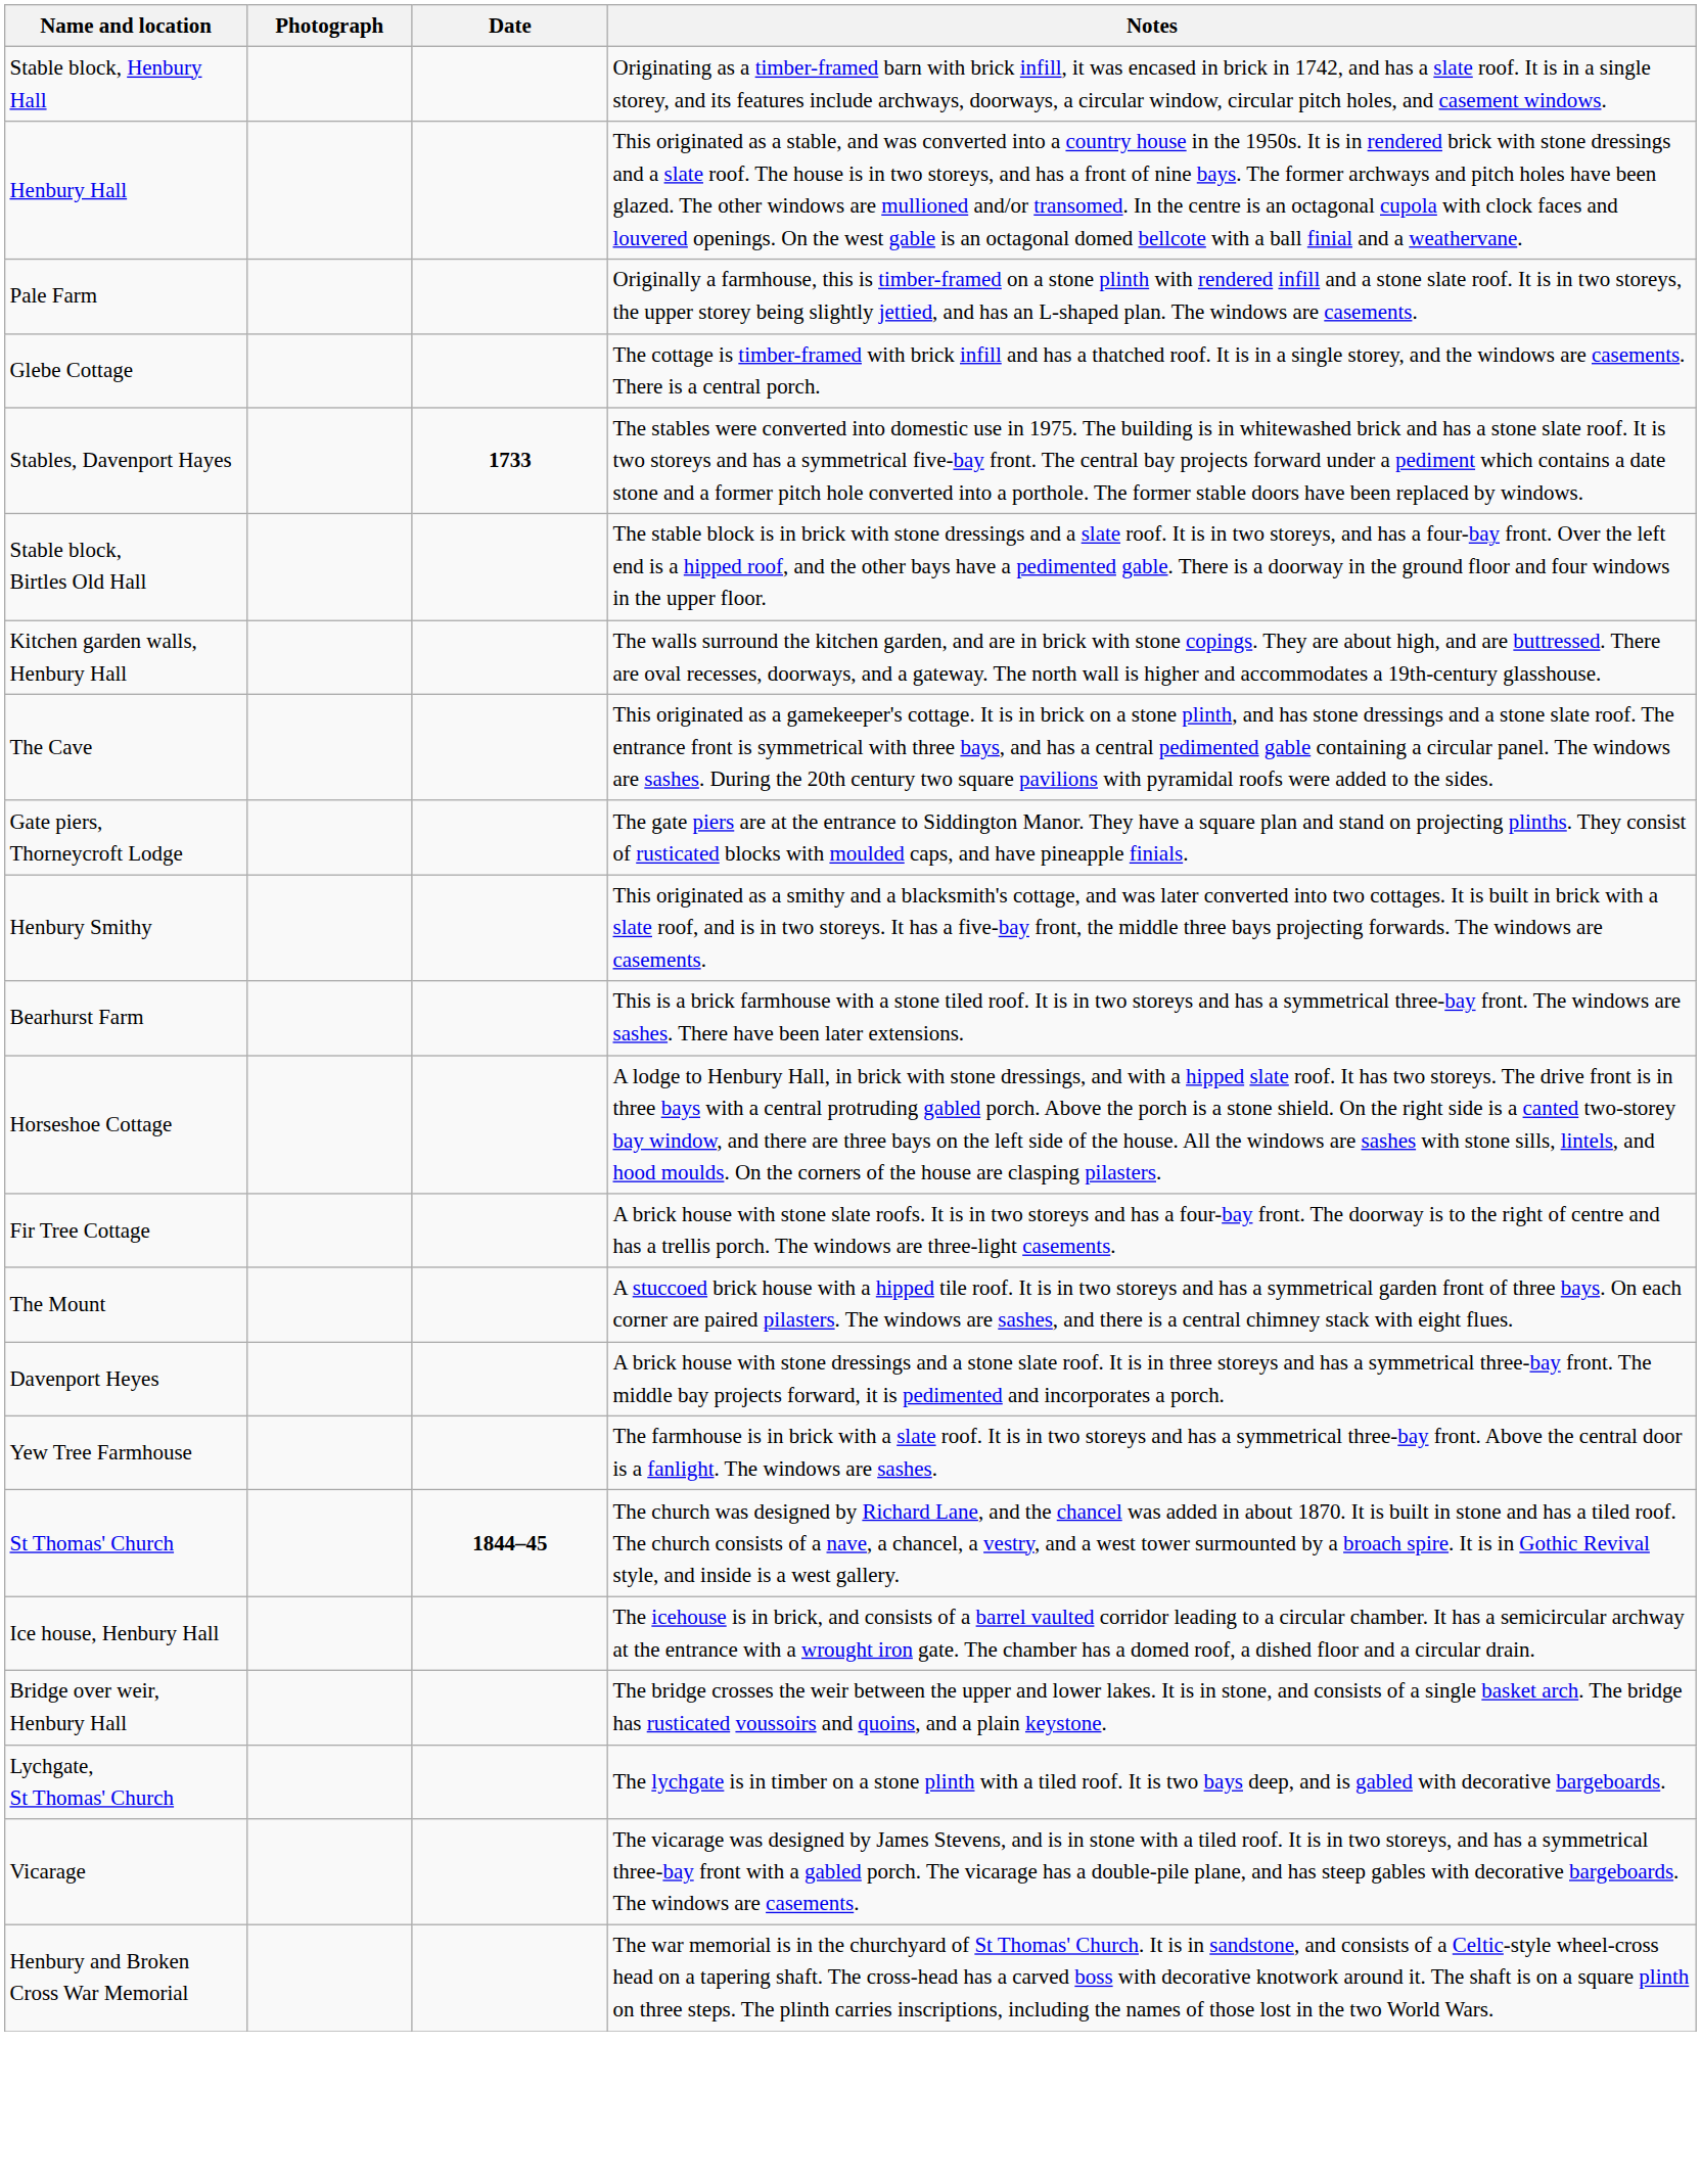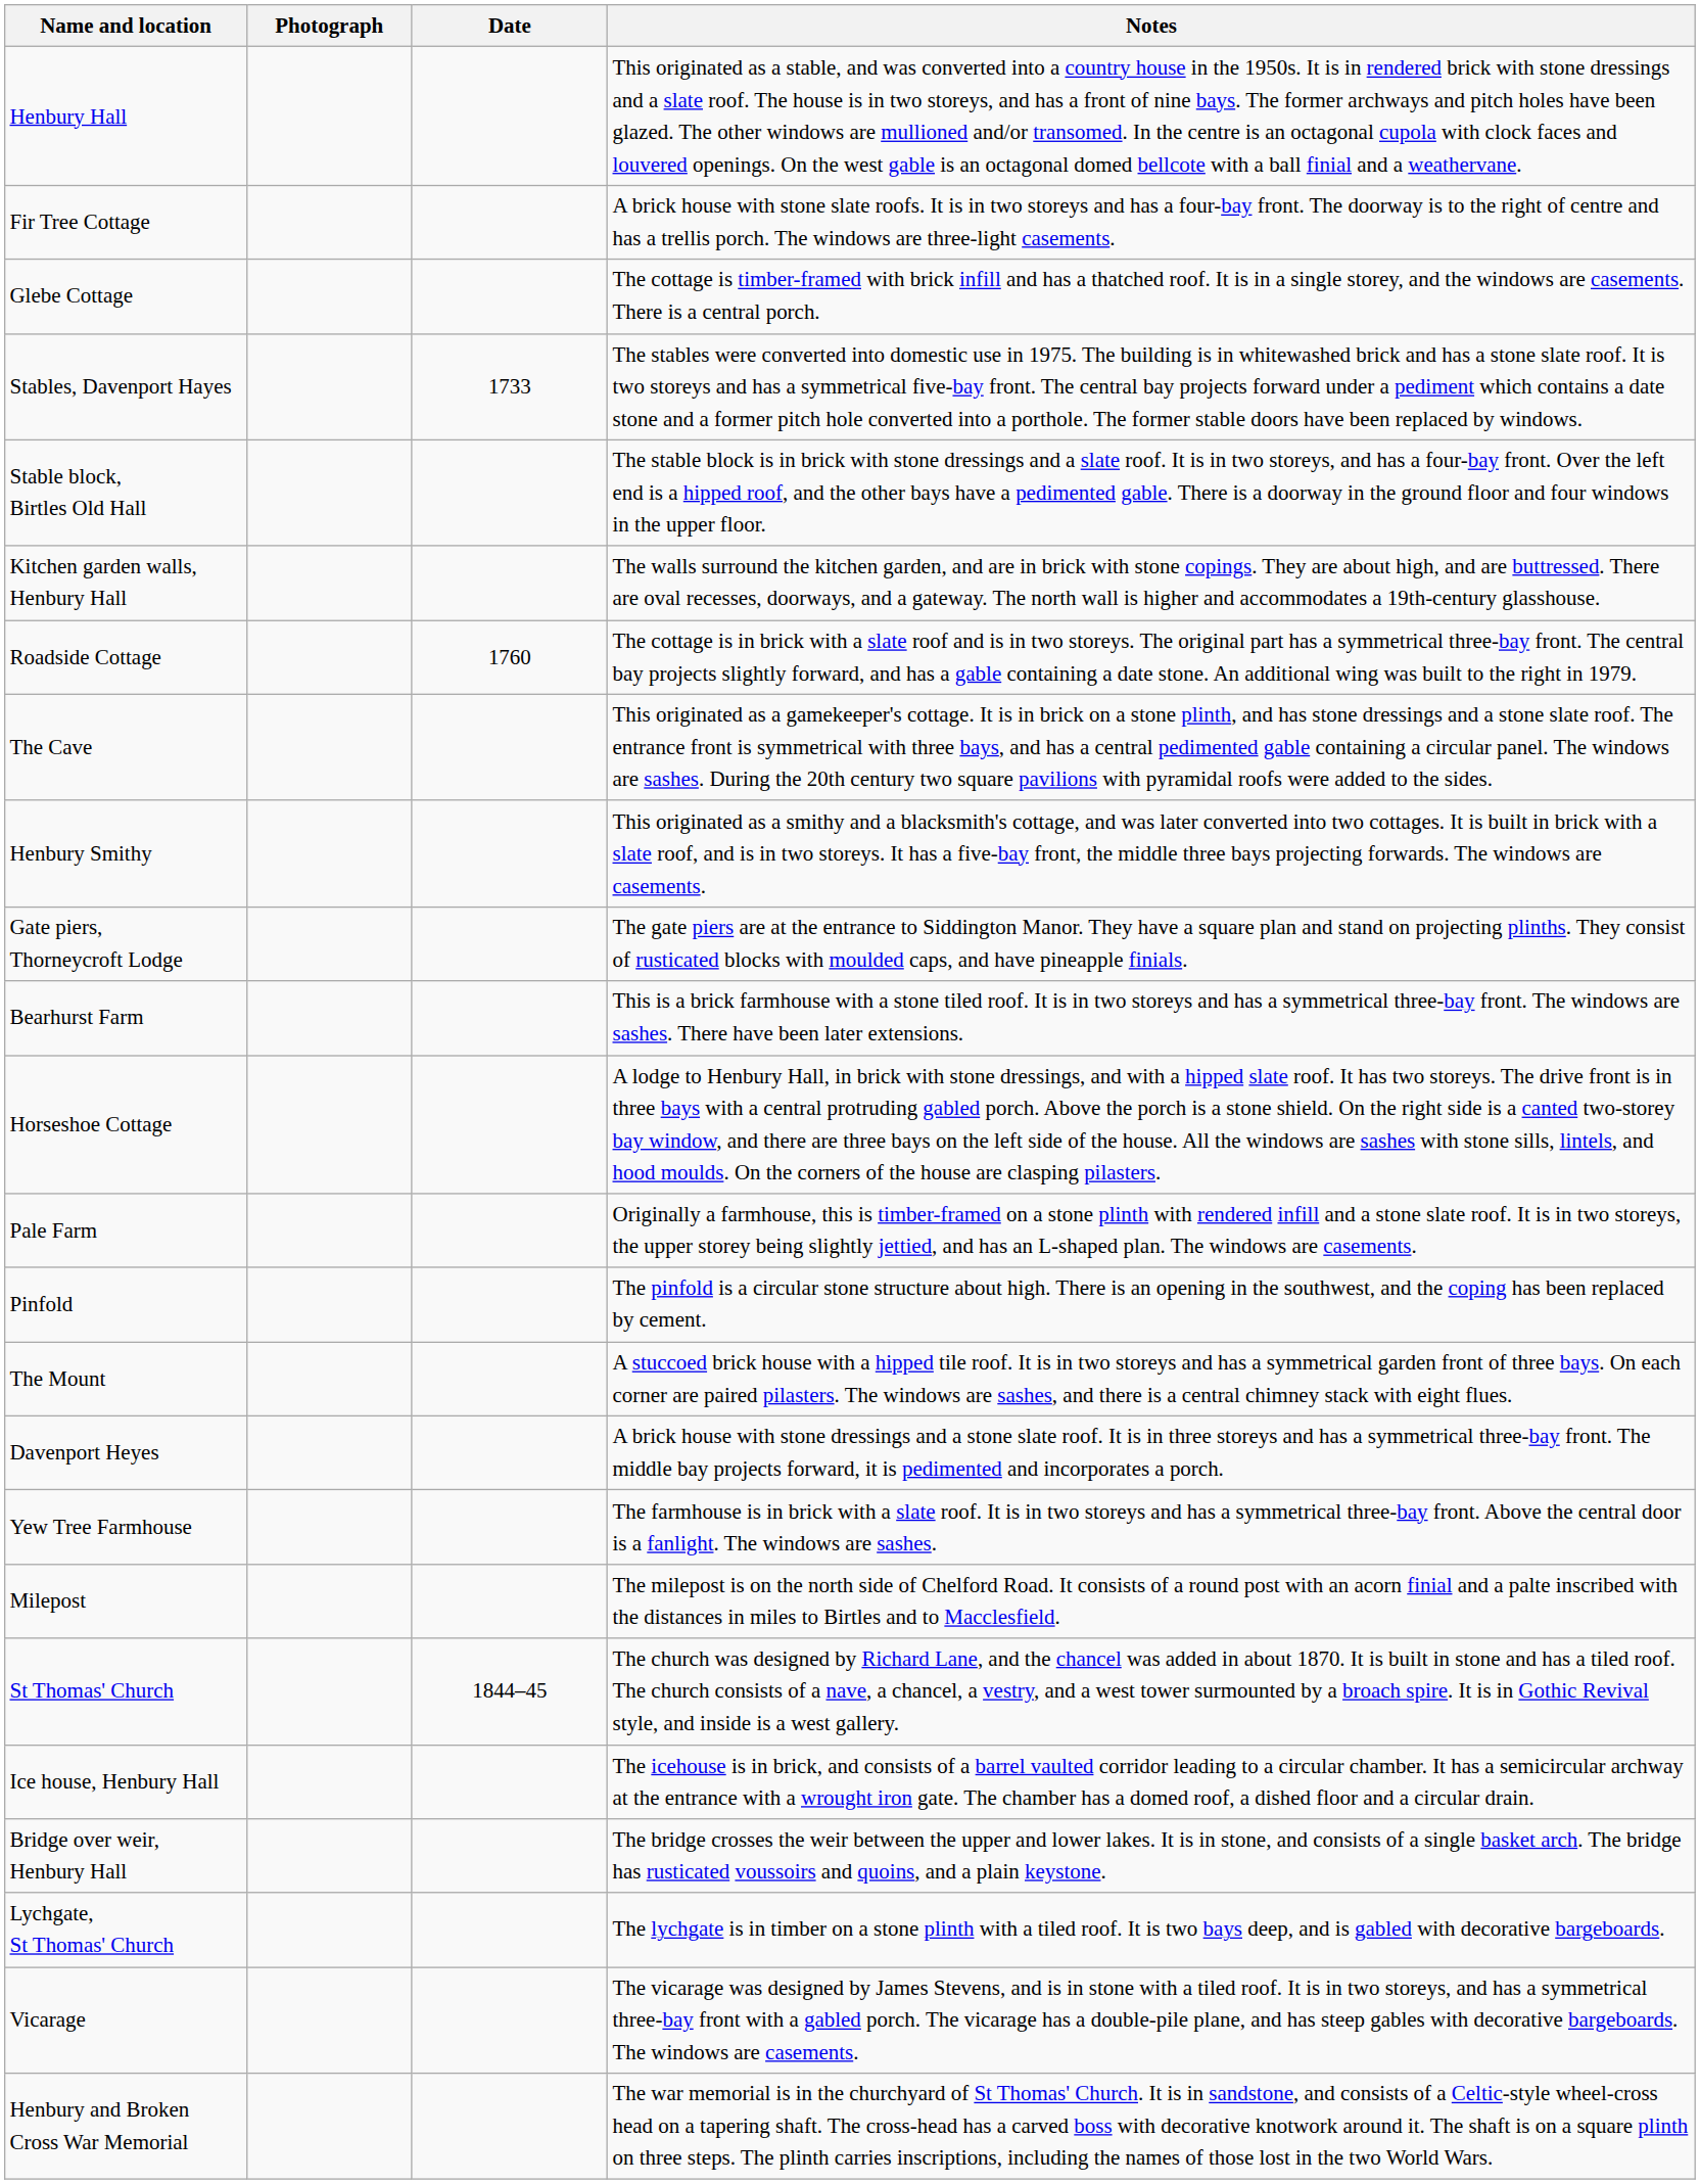- row: Stable block, Henbury Hall | Originating as a timber-framed barn with brick infill, it was encased in brick in 1742, and has a slate roof. It is in a single storey, and its features include archways, doorways, a circular window, circular pitch holes, and casement windows.
rows swapped: Pale Farm <-> Fir Tree Cottage
Stables, Davenport Hayes | Date: bold -> normal
+ row: Roadside Cottage | 1760 | The cottage is in brick with a slate roof and is in two storeys. The original part has a symmetrical three-bay front. The central bay projects slightly forward, and has a gable containing a date stone. An additional wing was built to the right in 1979.
rows swapped: Gate piers, Thorneycroft Lodge <-> Henbury Smithy
+ row: Pinfold | The pinfold is a circular stone structure about high. There is an opening in the southwest, and the coping has been replaced by cement.
+ row: Milepost | The milepost is on the north side of Chelford Road. It consists of a round post with an acorn finial and a palte inscribed with the distances in miles to Birtles and to Macclesfield.
St Thomas' Church | Date: bold -> normal
